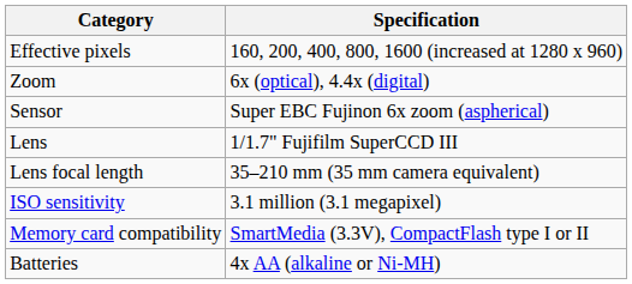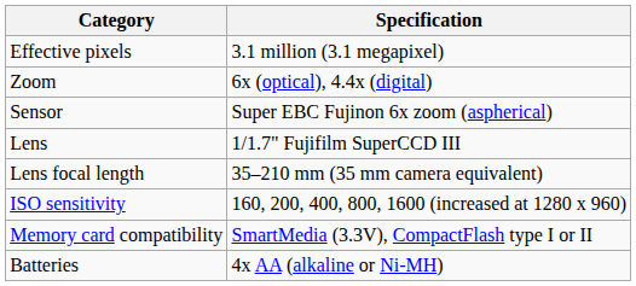Effective pixels | Specification: 160, 200, 400, 800, 1600 (increased at 1280 x 960) -> 3.1 million (3.1 megapixel)
ISO sensitivity | Specification: 3.1 million (3.1 megapixel) -> 160, 200, 400, 800, 1600 (increased at 1280 x 960)
